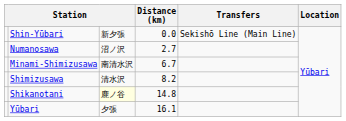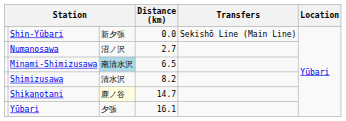Minami-Shimizusawa | column 3: no background -> lightblue background
Minami-Shimizusawa | Distance (km): 6.7 -> 6.5
Shikanotani | Distance (km): 14.8 -> 14.7
